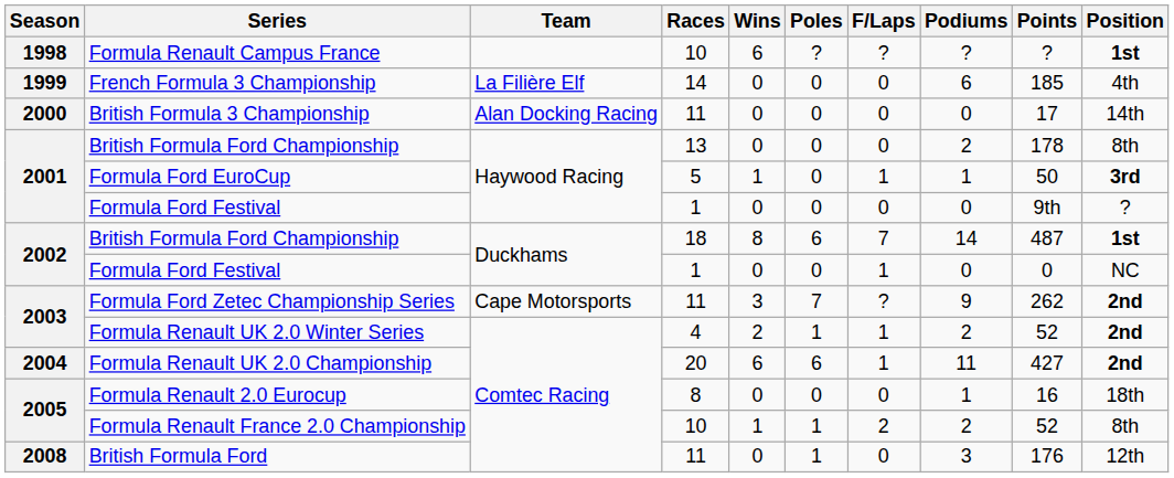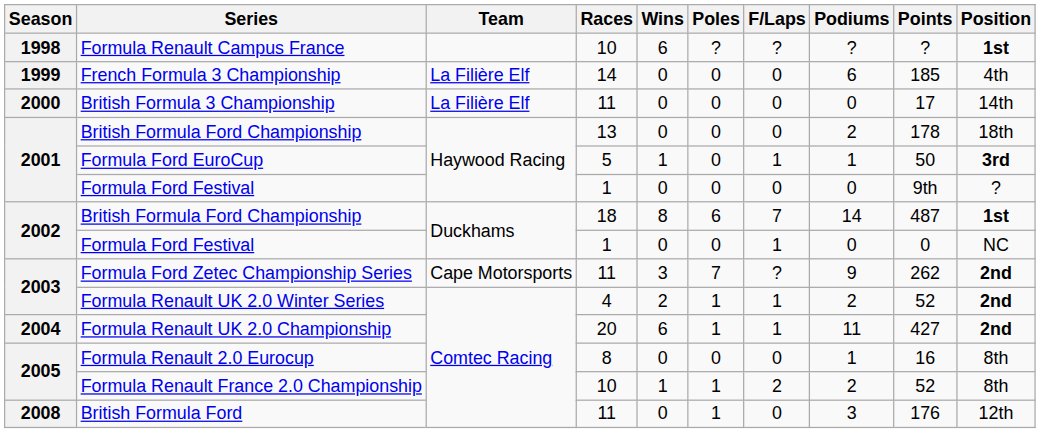British Formula 3 Championship | Team: Alan Docking Racing -> La Filière Elf
2001 / British Formula Ford Championship | Position: 8th -> 18th
Formula Renault UK 2.0 Championship | Poles: 6 -> 1
Formula Renault 2.0 Eurocup | Position: 18th -> 8th
